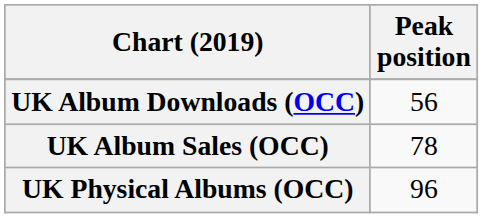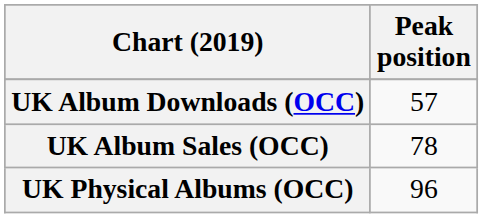UK Album Downloads (OCC) | Peak position: 56 -> 57
